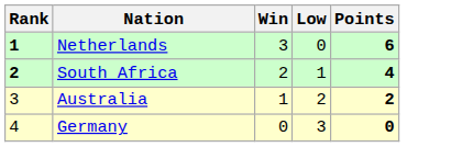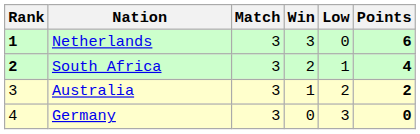+ column: Match | 3 | 3 | 3 | 3
